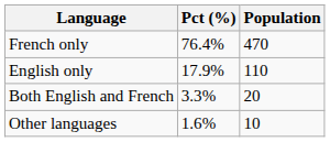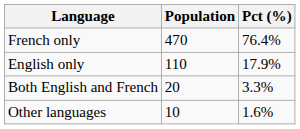columns swapped: Population <-> Pct (%)
